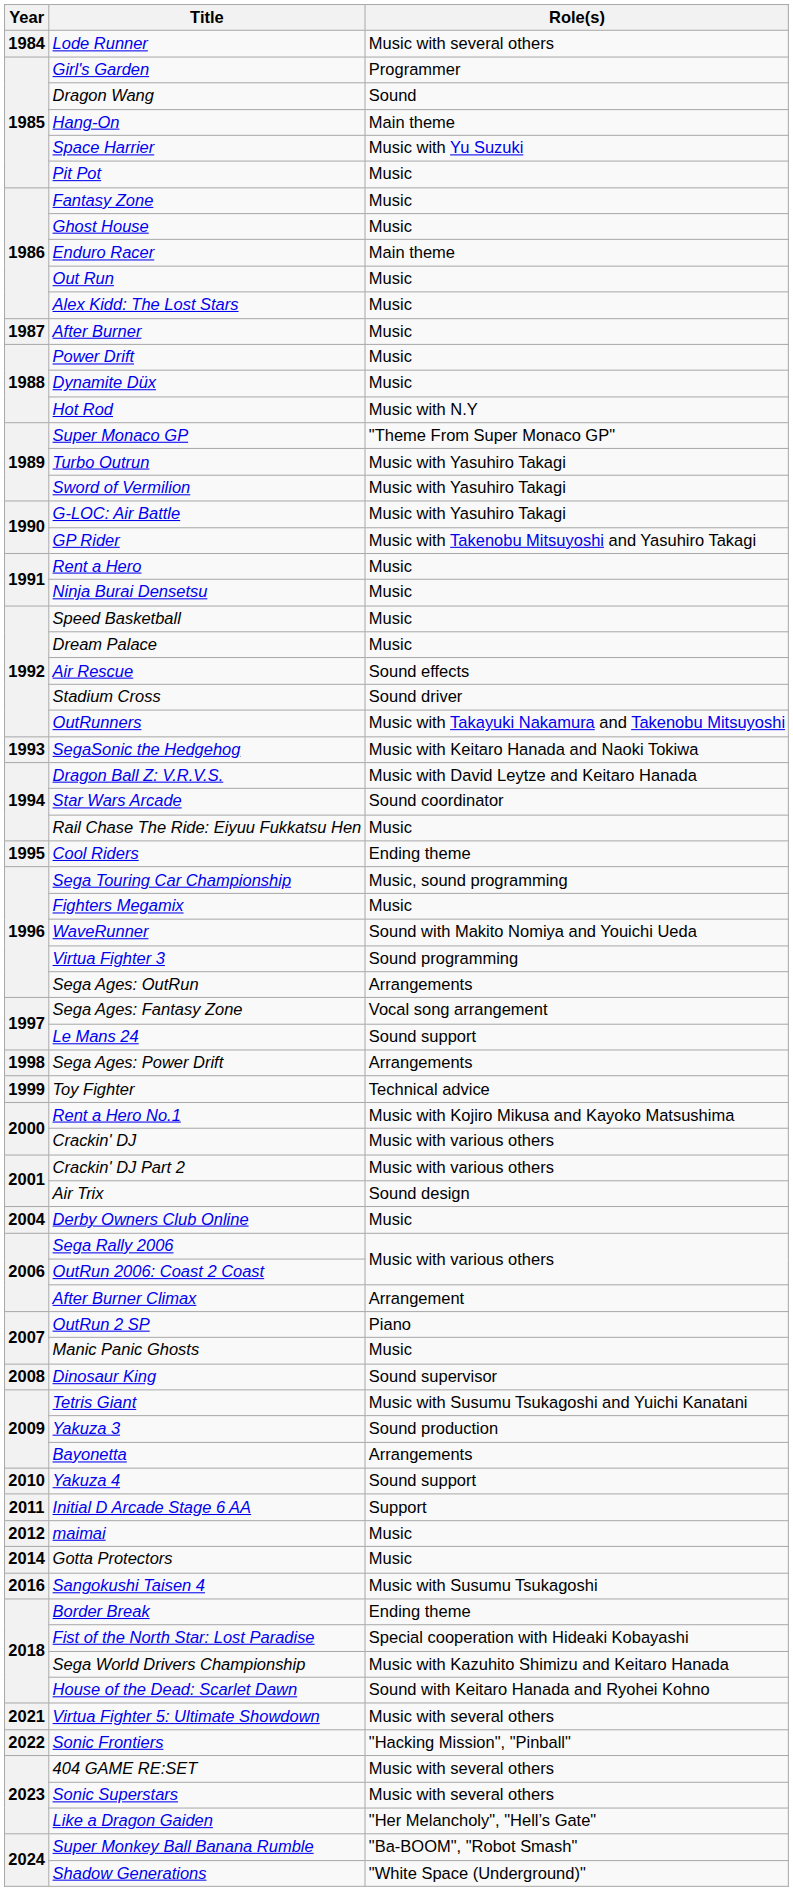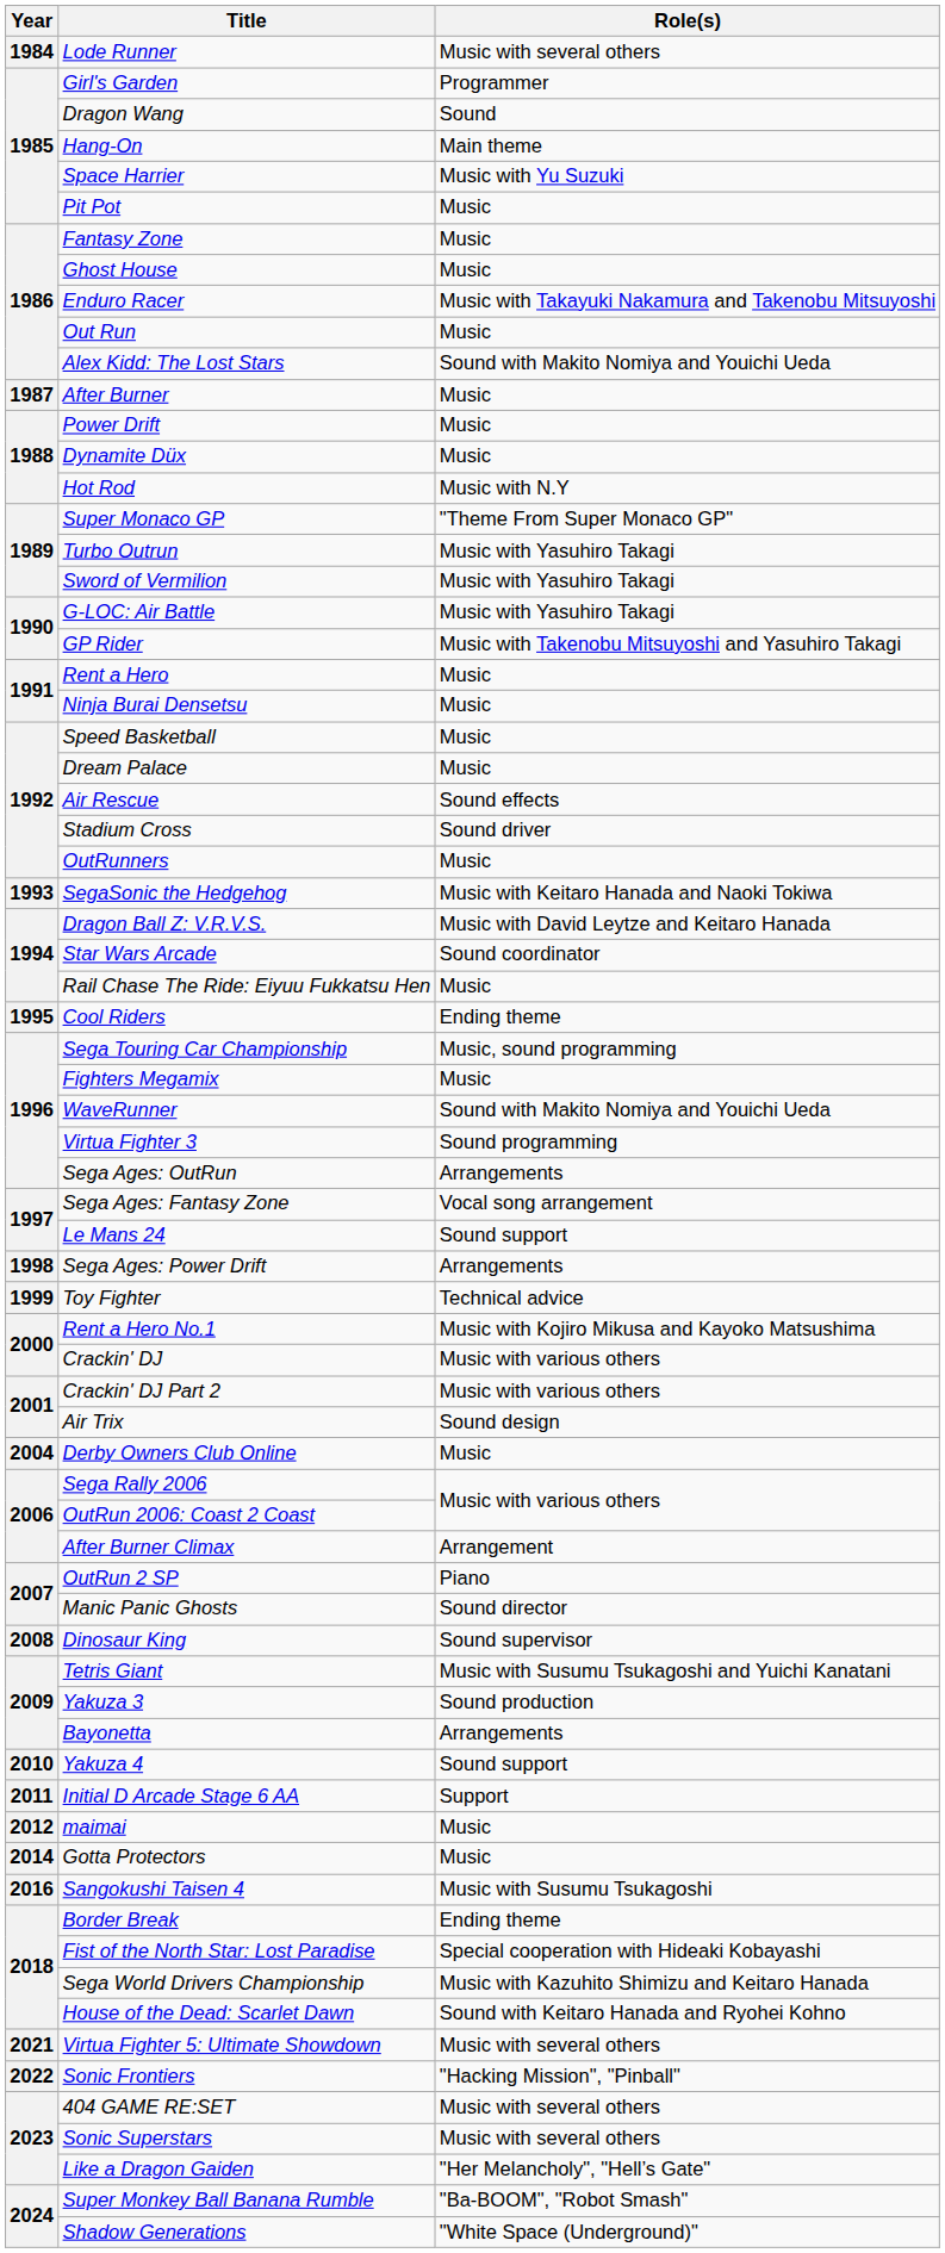Enduro Racer | Role(s): Main theme -> Music with Takayuki Nakamura and Takenobu Mitsuyoshi
Alex Kidd: The Lost Stars | Role(s): Music -> Sound with Makito Nomiya and Youichi Ueda
OutRunners | Role(s): Music with Takayuki Nakamura and Takenobu Mitsuyoshi -> Music
Manic Panic Ghosts | Role(s): Music -> Sound director
